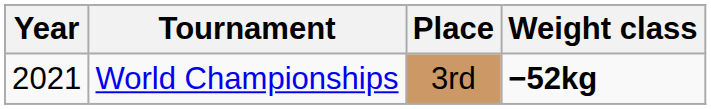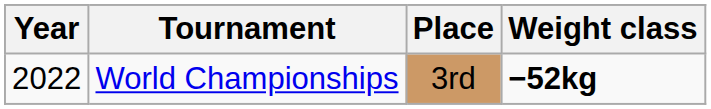World Championships | Year: 2021 -> 2022
